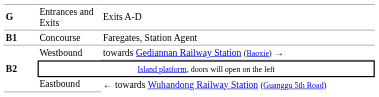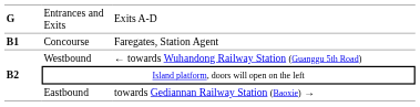Westbound | column 3: towards Gediannan Railway Station (Baoxie) → -> ← towards Wuhandong Railway Station (Guanggu 5th Road)
Eastbound | column 3: ← towards Wuhandong Railway Station (Guanggu 5th Road) -> towards Gediannan Railway Station (Baoxie) →
